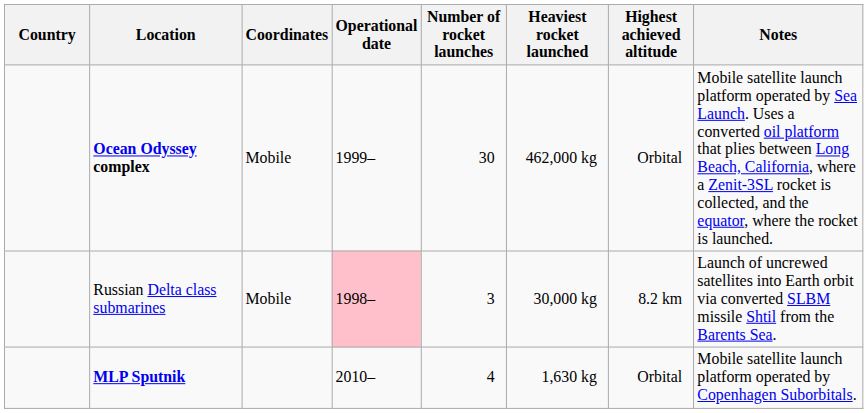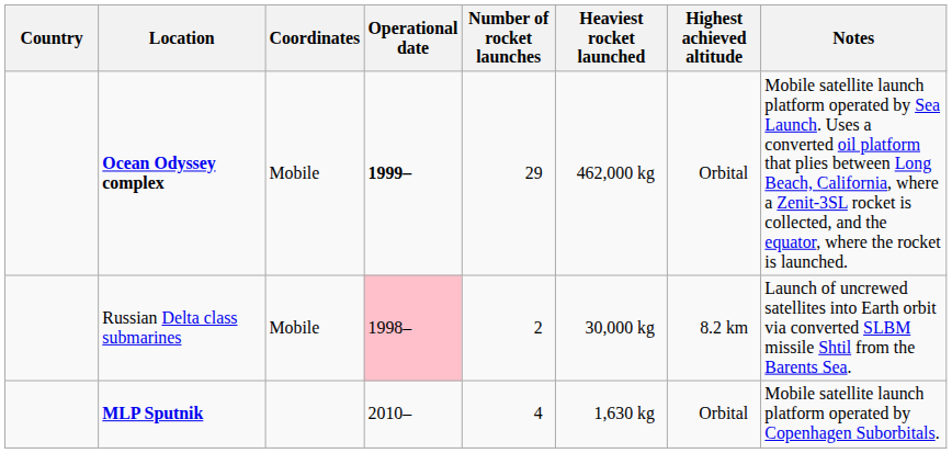Ocean Odyssey complex | Operational date: normal -> bold
Ocean Odyssey complex | Number of rocket launches: 30 -> 29
Russian Delta class submarines | Number of rocket launches: 3 -> 2
